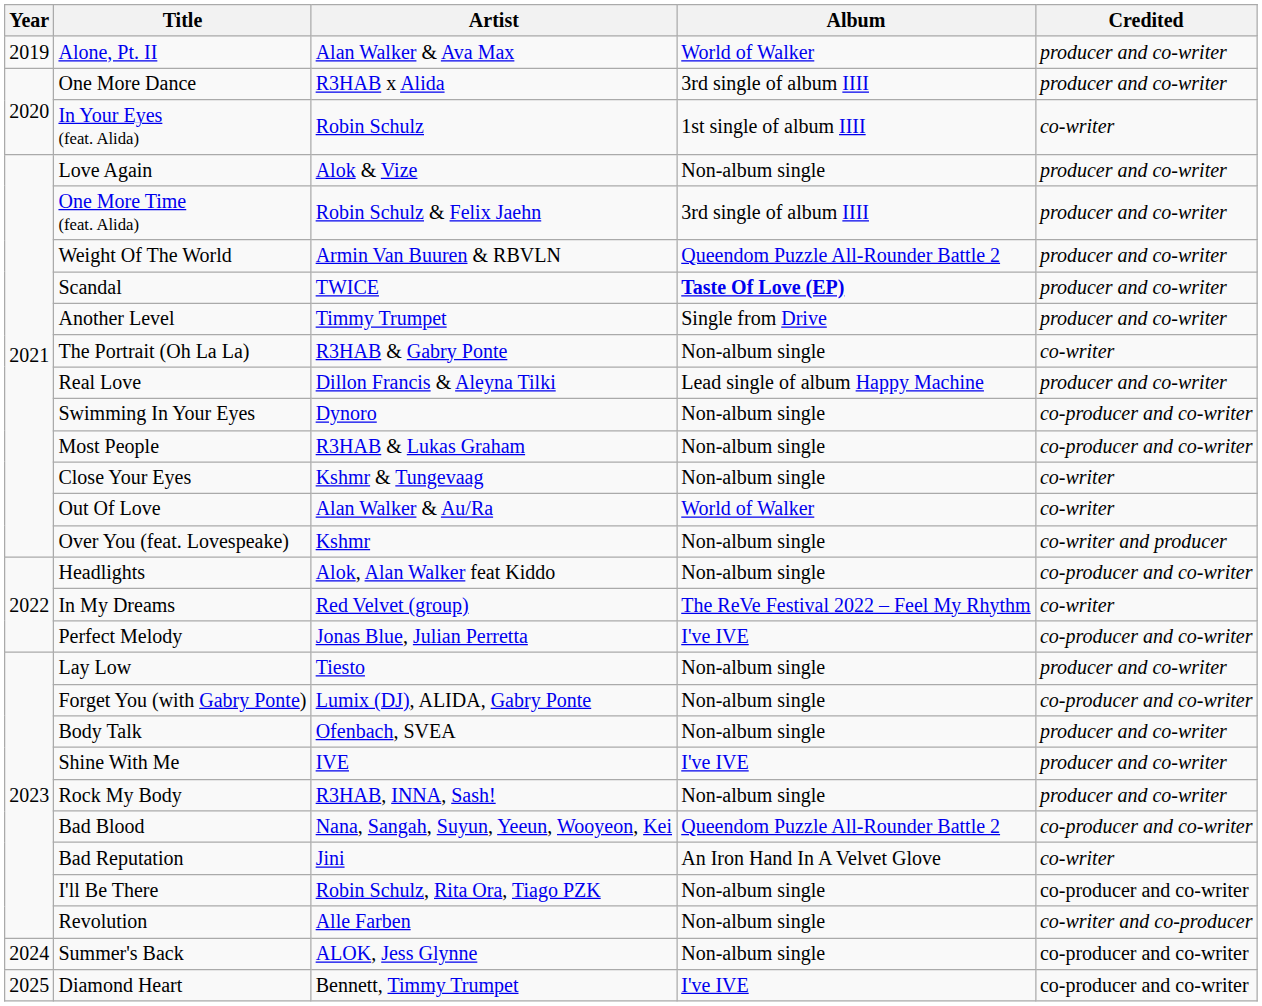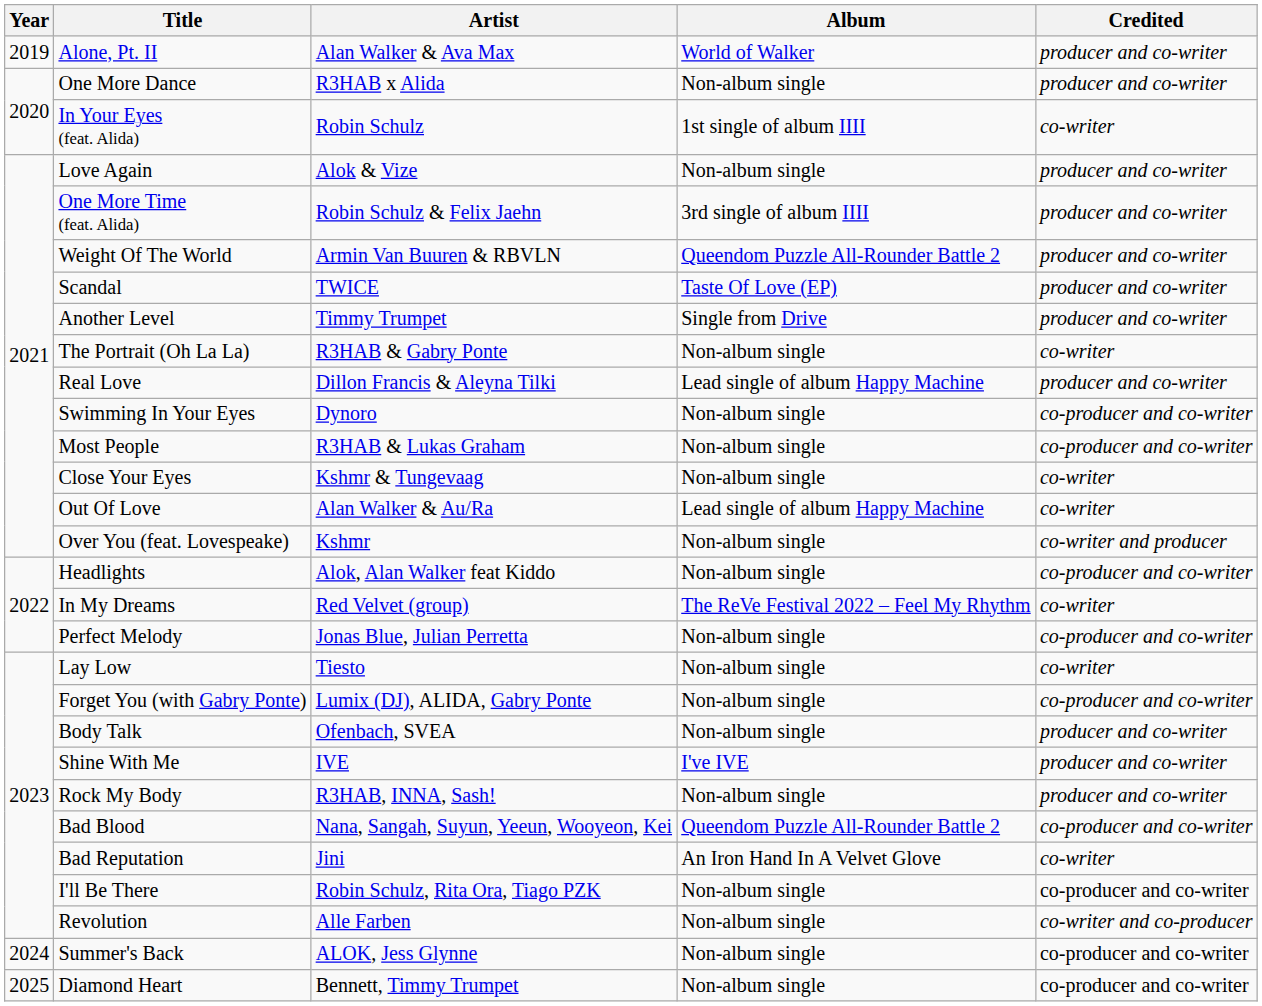One More Dance | Album: 3rd single of album IIII -> Non-album single
Scandal | Album: bold -> normal
Out Of Love | Album: World of Walker -> Lead single of album Happy Machine
Perfect Melody | Album: I've IVE -> Non-album single
Lay Low | Credited: producer and co-writer -> co-writer
Diamond Heart | Album: I've IVE -> Non-album single
